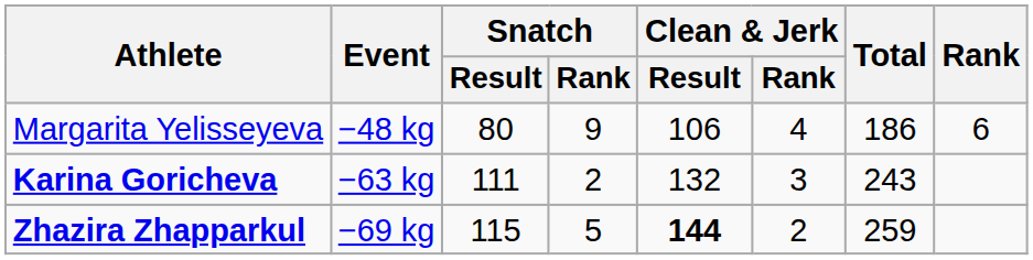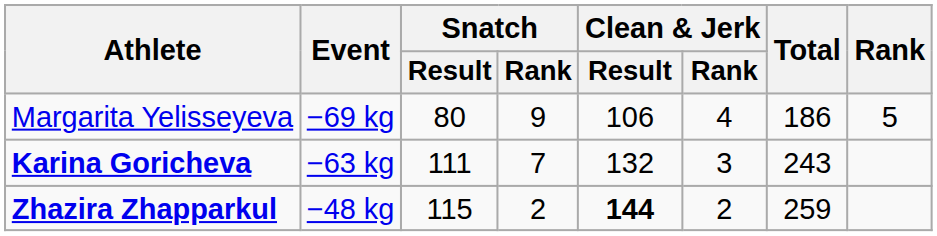Margarita Yelisseyeva | Event: −48 kg -> −69 kg
Margarita Yelisseyeva | Rank: 6 -> 5
Karina Goricheva | Snatch / Rank: 2 -> 7
Zhazira Zhapparkul | Event: −69 kg -> −48 kg
Zhazira Zhapparkul | Snatch / Rank: 5 -> 2
